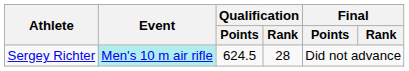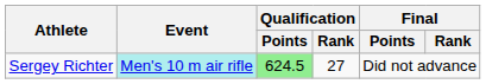Sergey Richter | Qualification / Points: no background -> lightgreen background
Sergey Richter | Qualification / Rank: 28 -> 27
